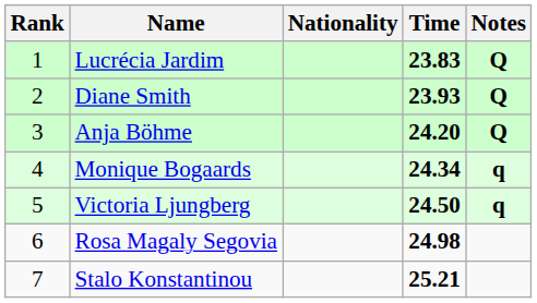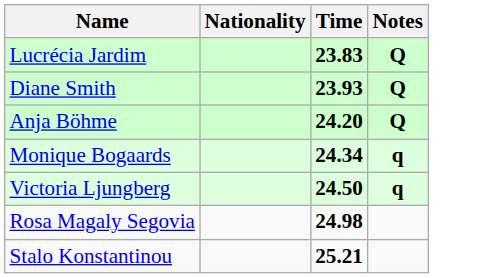- column: Rank | 1 | 2 | 3 | 4 | 5 | 6 | 7
